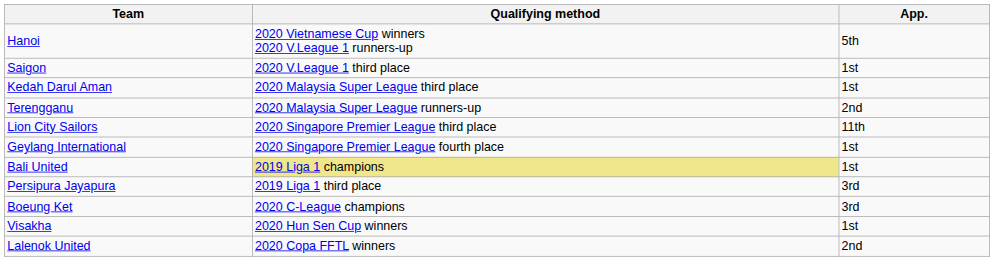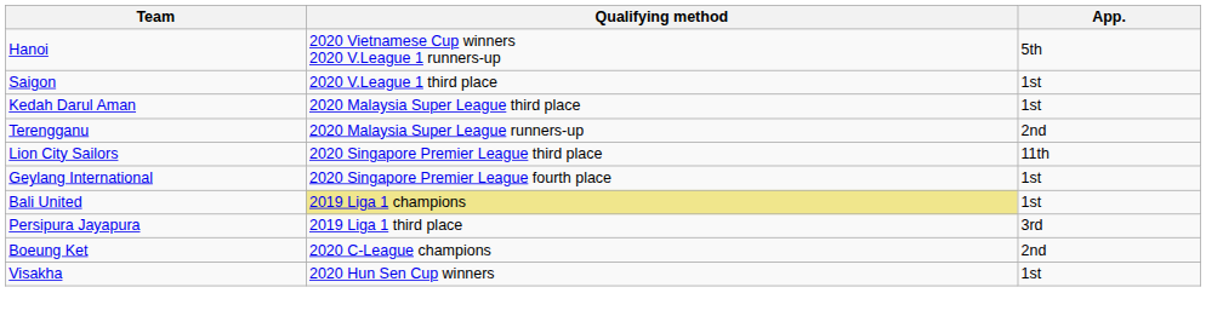Boeung Ket | App.: 3rd -> 2nd
- row: Lalenok United | 2020 Copa FFTL winners | 2nd
